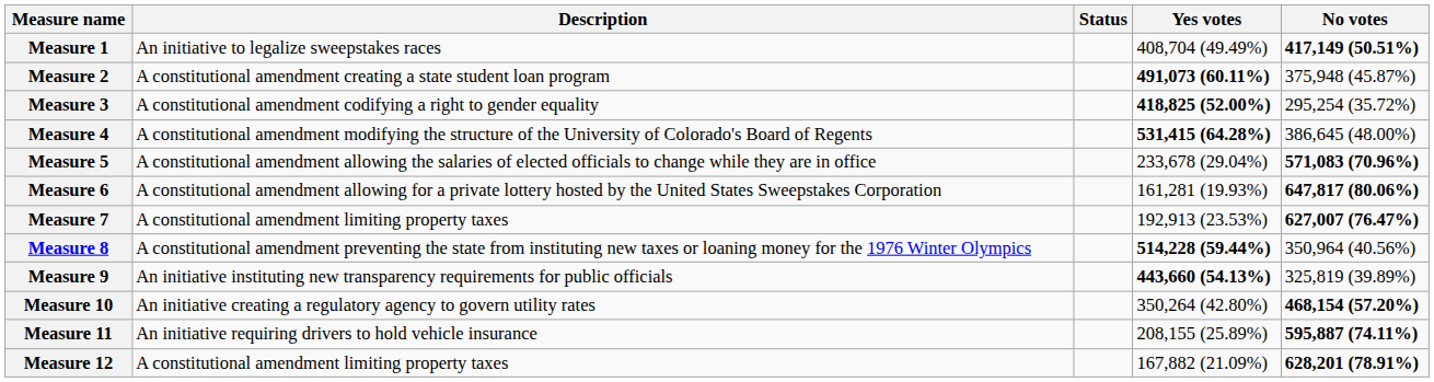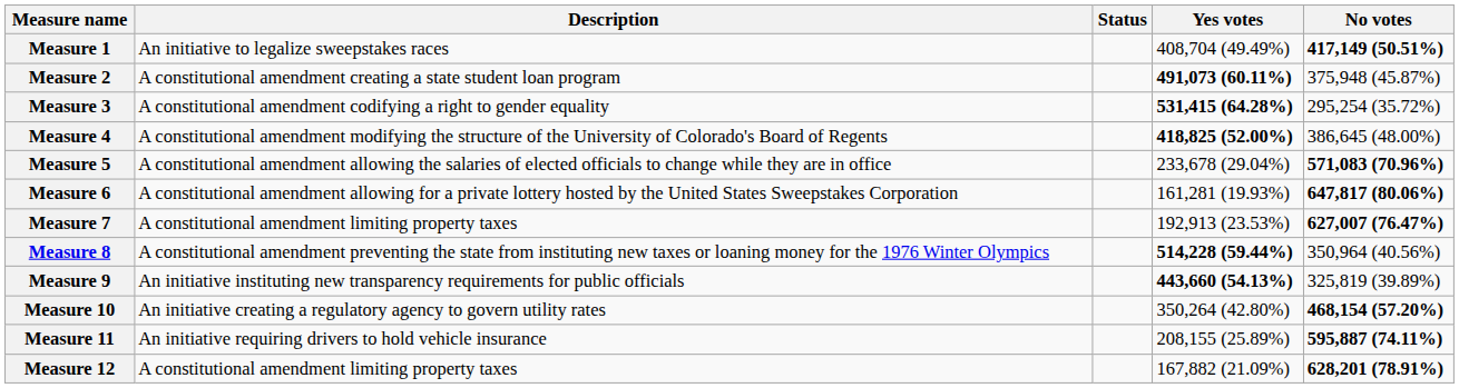Measure 3 | Yes votes: 418,825 (52.00%) -> 531,415 (64.28%)
Measure 4 | Yes votes: 531,415 (64.28%) -> 418,825 (52.00%)
